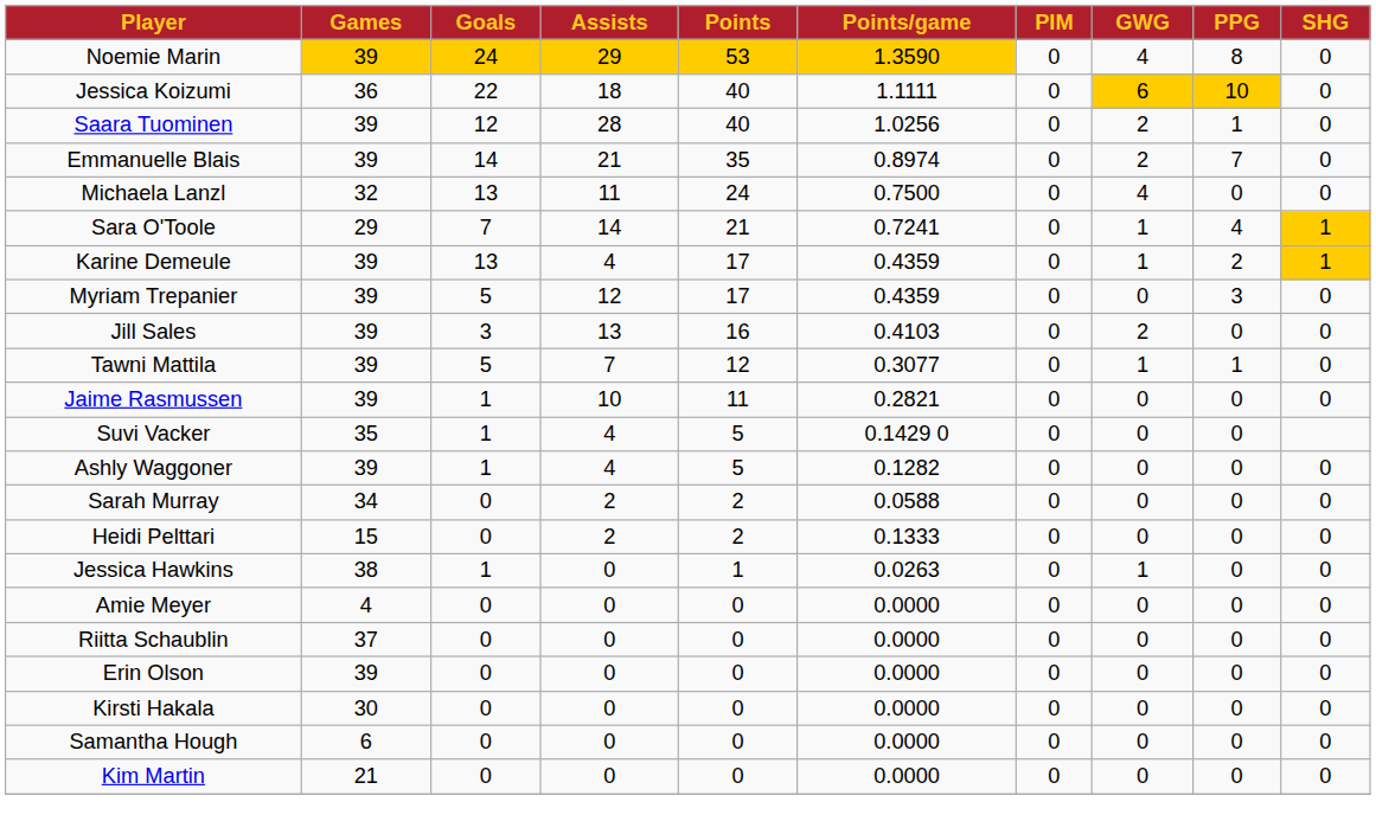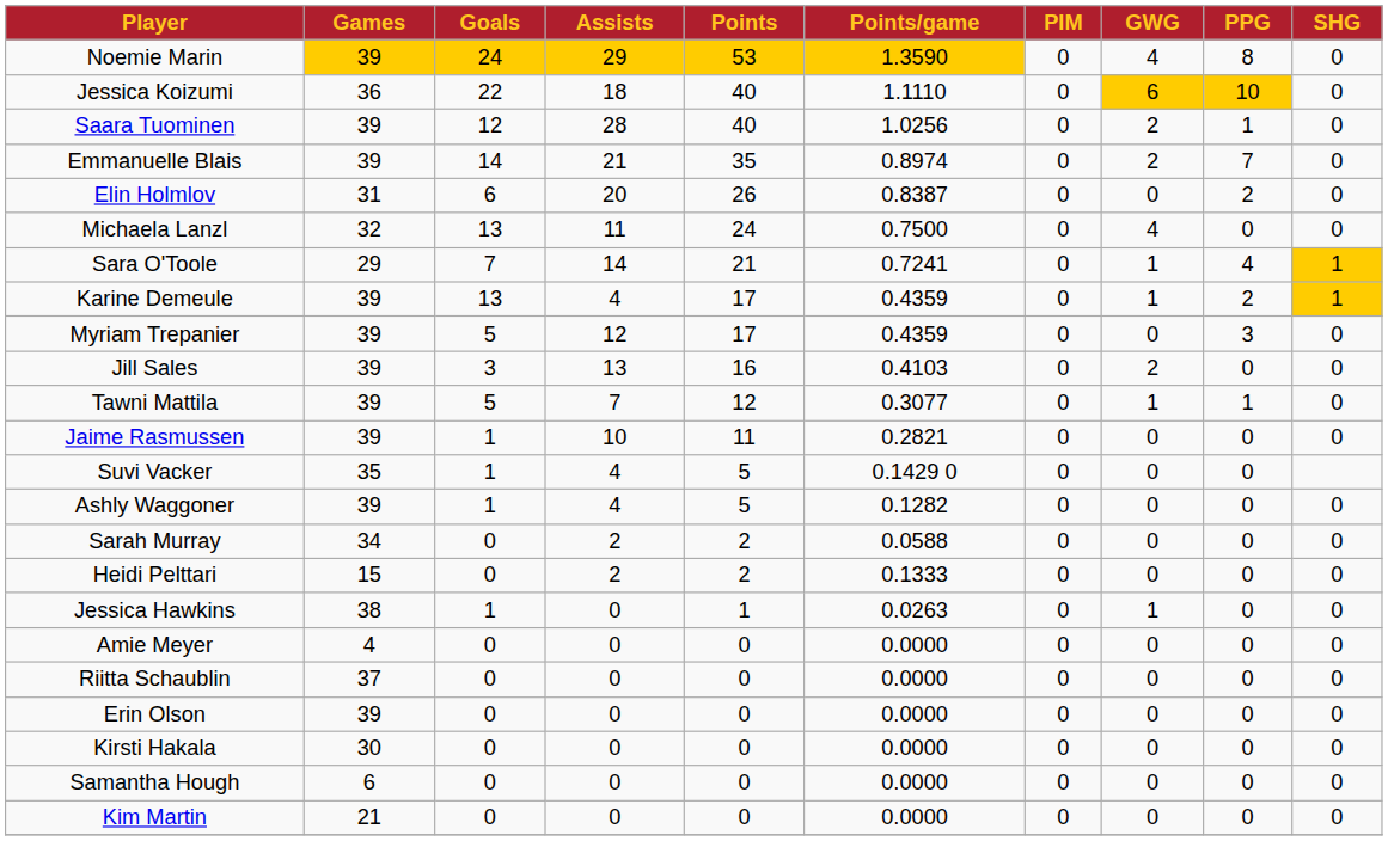Jessica Koizumi | Points/game: 1.1111 -> 1.1110
+ row: Elin Holmlov | 31 | 6 | 20 | 26 | 0.8387 | 0 | 0 | 2 | 0
